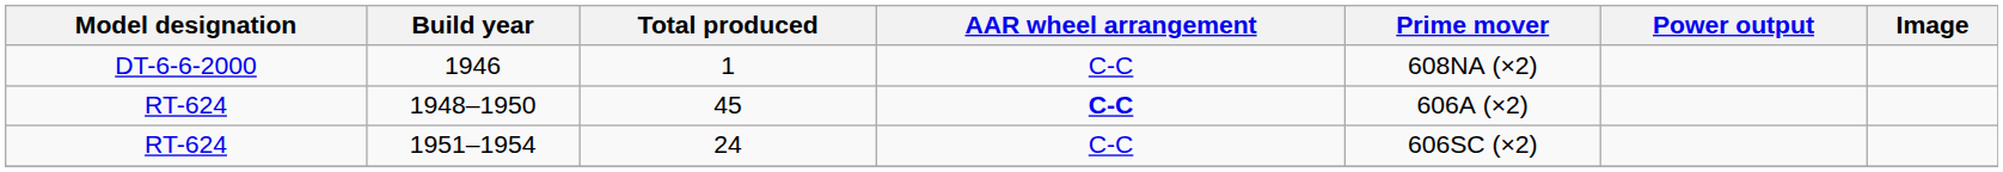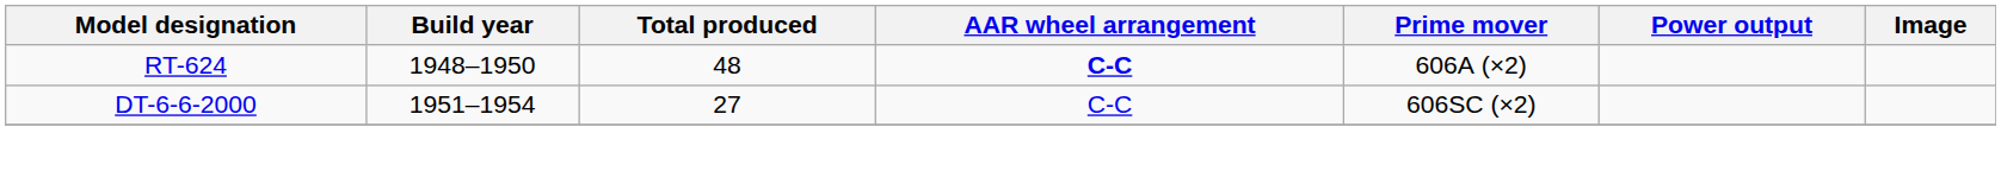- row: DT-6-6-2000 | 1946 | 1 | C-C | 608NA (×2)
1948–1950 | Total produced: 45 -> 48
1951–1954 | Model designation: RT-624 -> DT-6-6-2000
1951–1954 | Total produced: 24 -> 27
